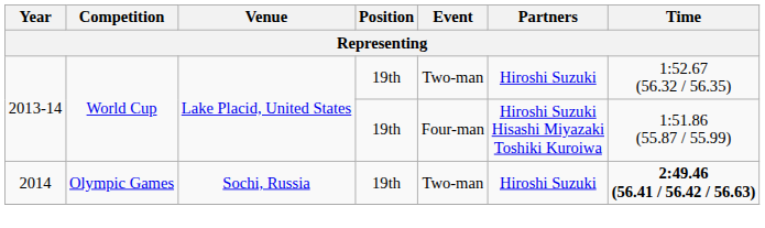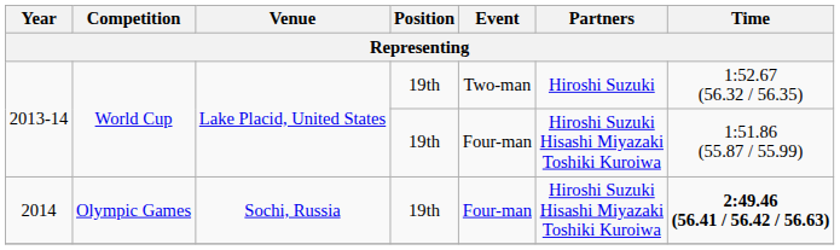2014 | Event: Two-man -> Four-man
2014 | Partners: Hiroshi Suzuki -> Hiroshi Suzuki Hisashi Miyazaki Toshiki Kuroiwa
